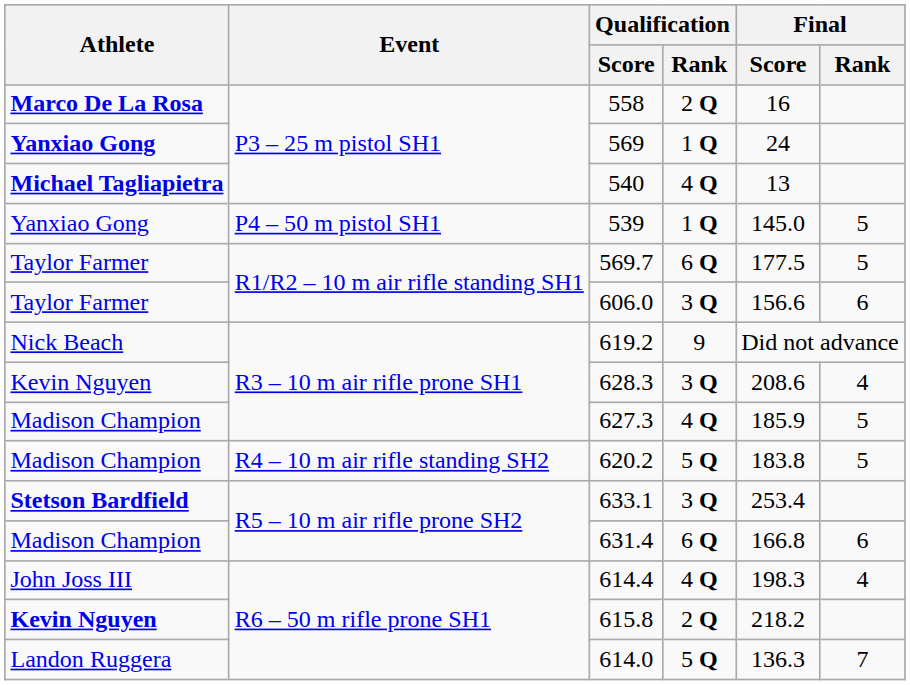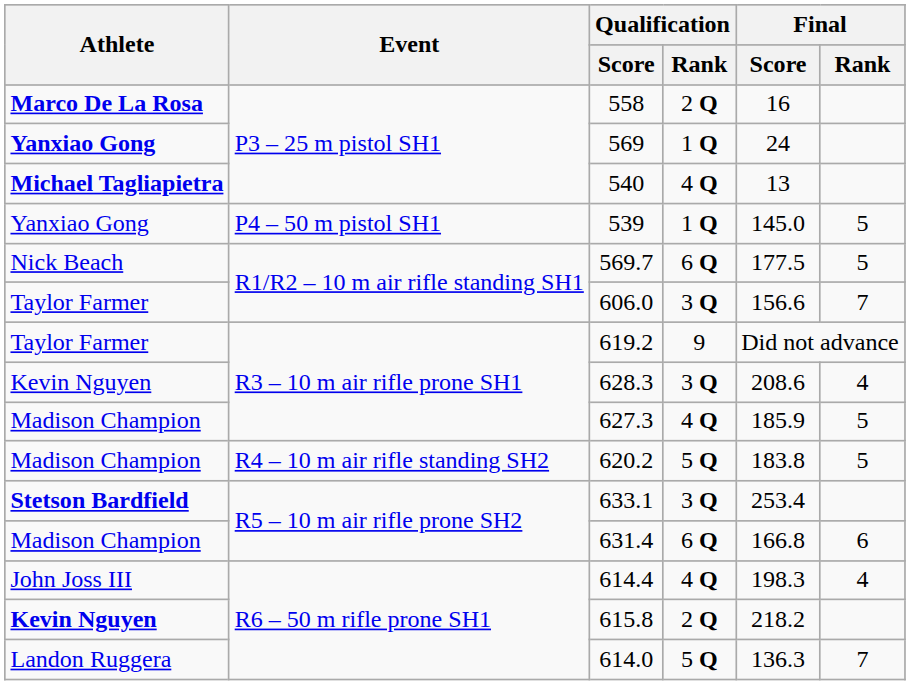569.7 | Athlete: Taylor Farmer -> Nick Beach
606.0 | Final / Rank: 6 -> 7
619.2 | Athlete: Nick Beach -> Taylor Farmer
